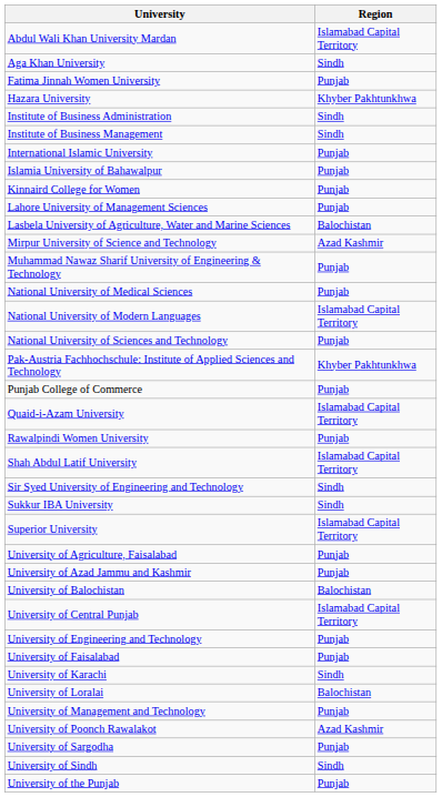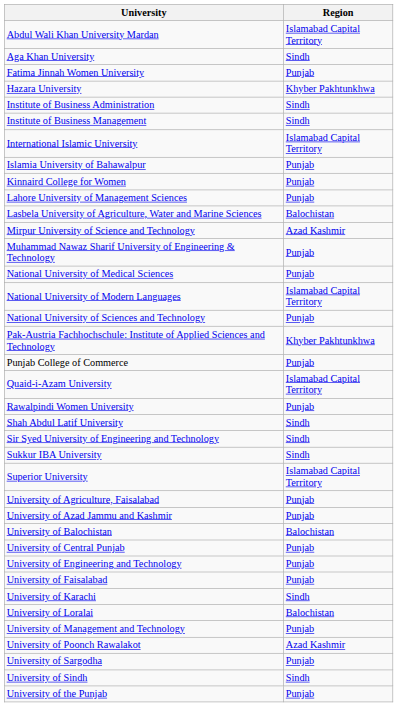International Islamic University | Region: Punjab -> Islamabad Capital Territory
Shah Abdul Latif University | Region: Islamabad Capital Territory -> Sindh
University of Central Punjab | Region: Islamabad Capital Territory -> Punjab
